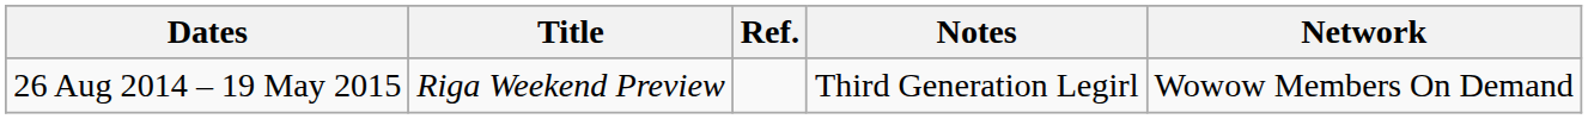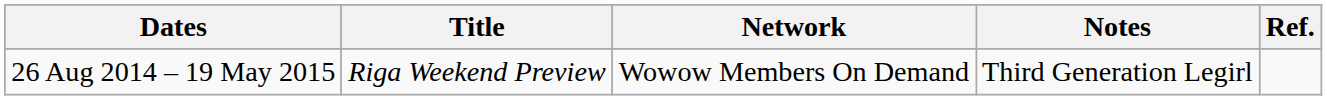columns swapped: Network <-> Ref.
